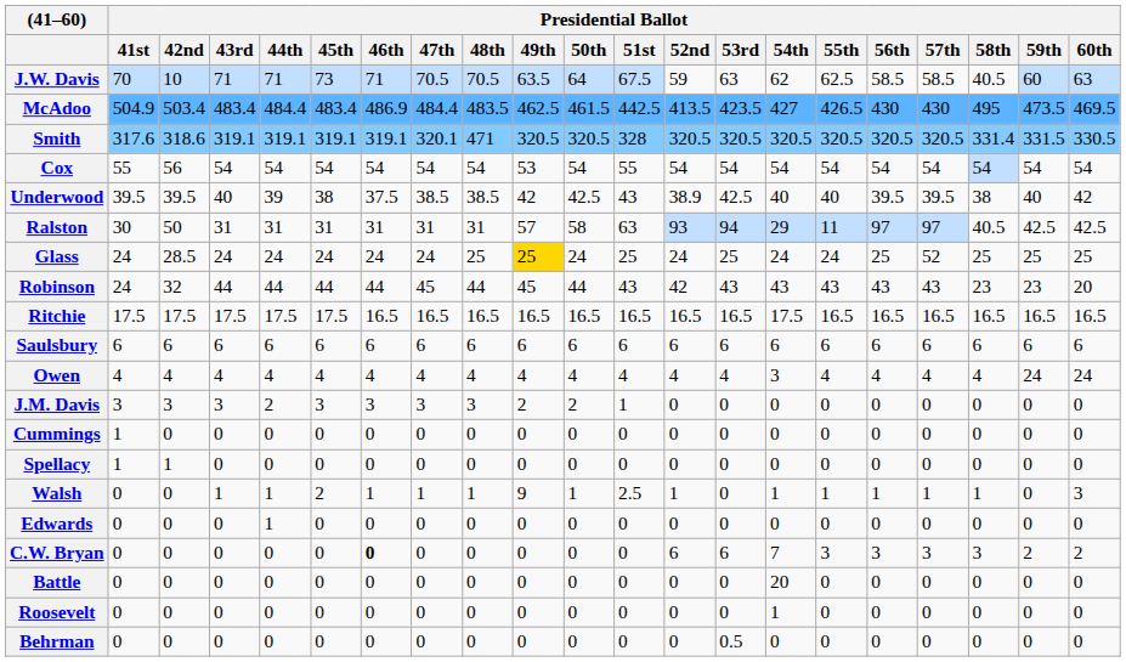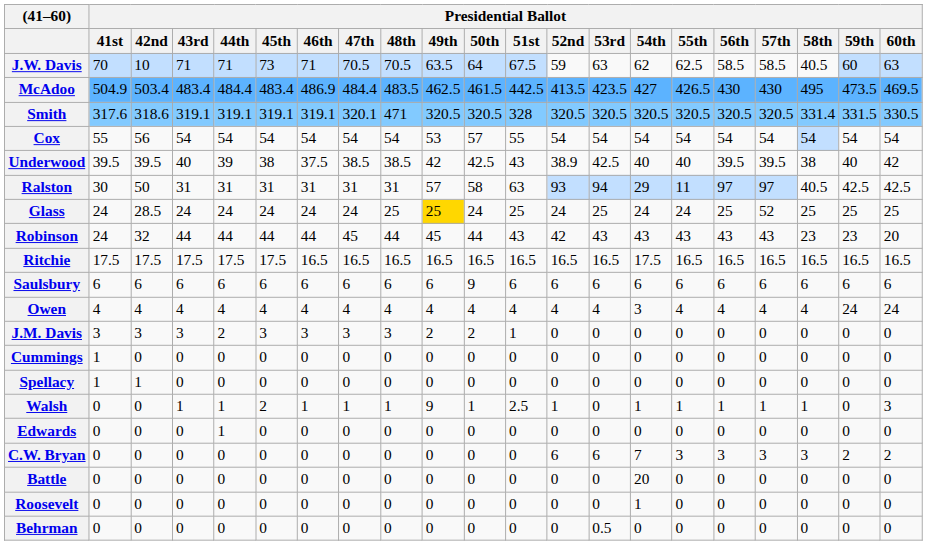Cox | Presidential Ballot / 50th: 54 -> 57
Saulsbury | Presidential Ballot / 50th: 6 -> 9
C.W. Bryan | Presidential Ballot / 46th: bold -> normal
